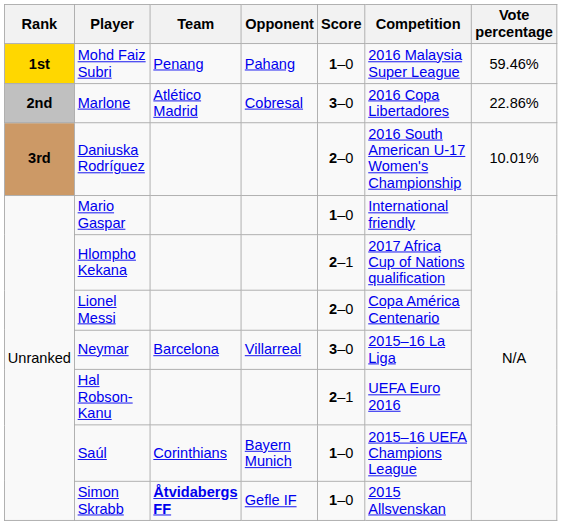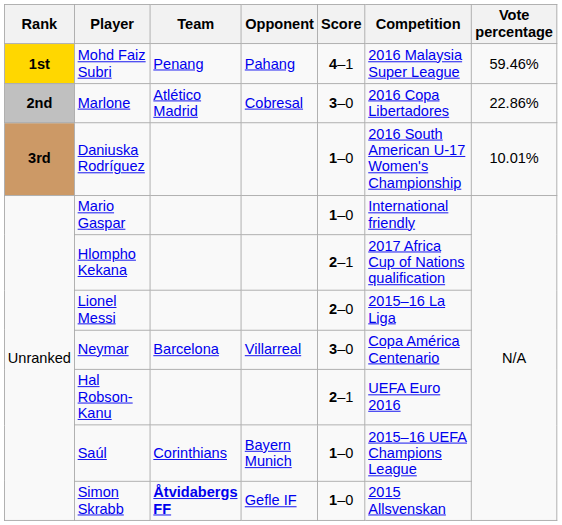Mohd Faiz Subri | Score: 1–0 -> 4–1
Daniuska Rodríguez | Score: 2–0 -> 1–0
Lionel Messi | Competition: Copa América Centenario -> 2015–16 La Liga
Neymar | Competition: 2015–16 La Liga -> Copa América Centenario
